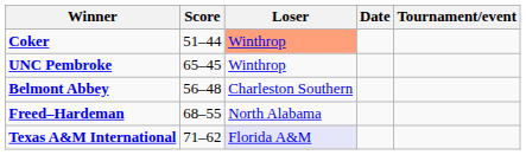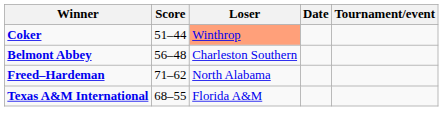- row: UNC Pembroke | 65–45 | Winthrop
Freed–Hardeman | Score: 68–55 -> 71–62
Texas A&M International | Score: 71–62 -> 68–55
Texas A&M International | Loser: lavender background -> no background
